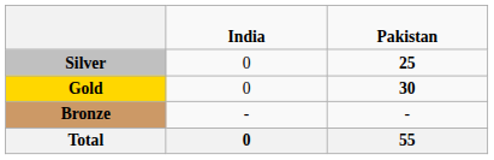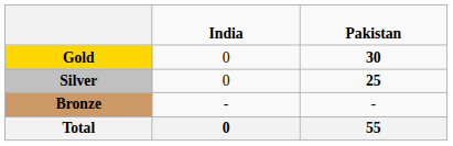rows swapped: Gold <-> Silver
